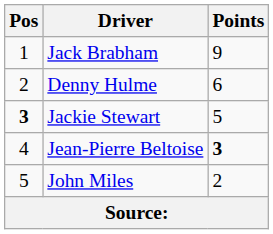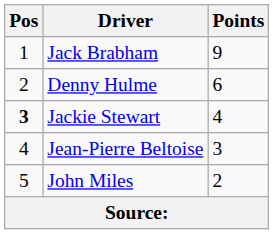Jackie Stewart | Points: 5 -> 4
Jean-Pierre Beltoise | Points: bold -> normal
